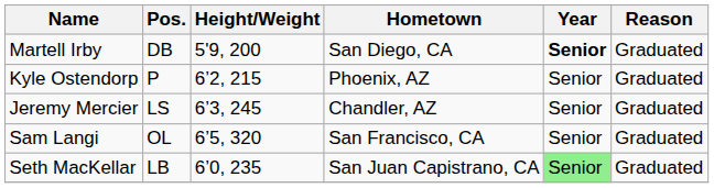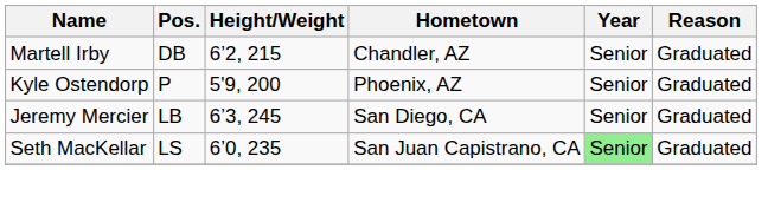Martell Irby | Height/Weight: 5'9, 200 -> 6’2, 215
Martell Irby | Hometown: San Diego, CA -> Chandler, AZ
Martell Irby | Year: bold -> normal
Kyle Ostendorp | Height/Weight: 6’2, 215 -> 5'9, 200
Jeremy Mercier | Pos.: LS -> LB
Jeremy Mercier | Hometown: Chandler, AZ -> San Diego, CA
- row: Sam Langi | OL | 6’5, 320 | San Francisco, CA | Senior | Graduated
Seth MacKellar | Pos.: LB -> LS
